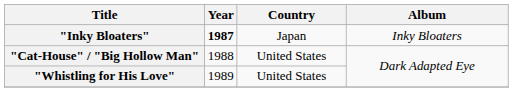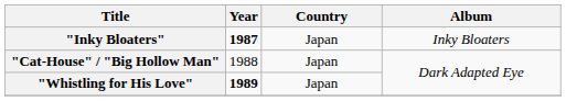"Cat-House" / "Big Hollow Man" | Country: United States -> Japan
"Whistling for His Love" | Year: normal -> bold
"Whistling for His Love" | Country: United States -> Japan
